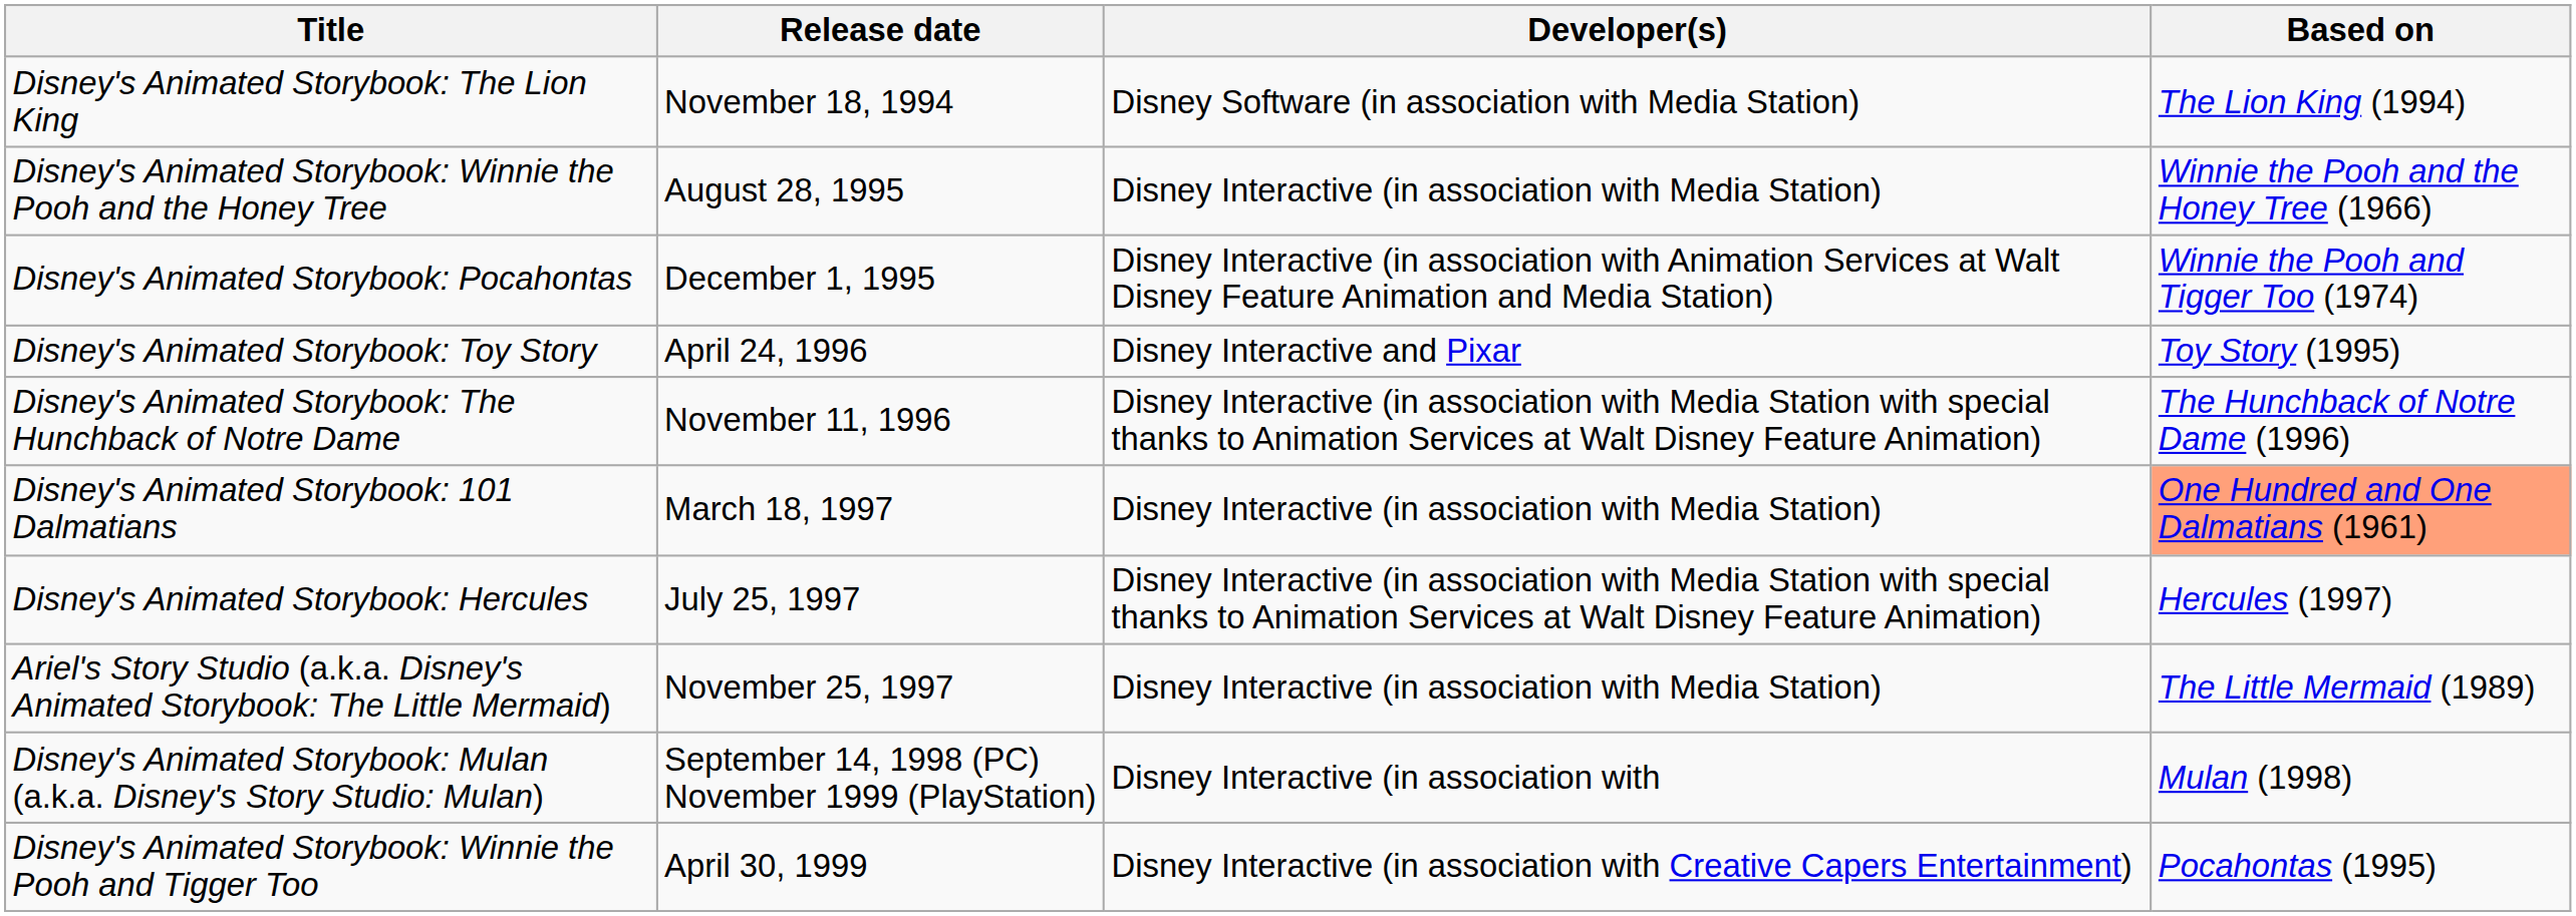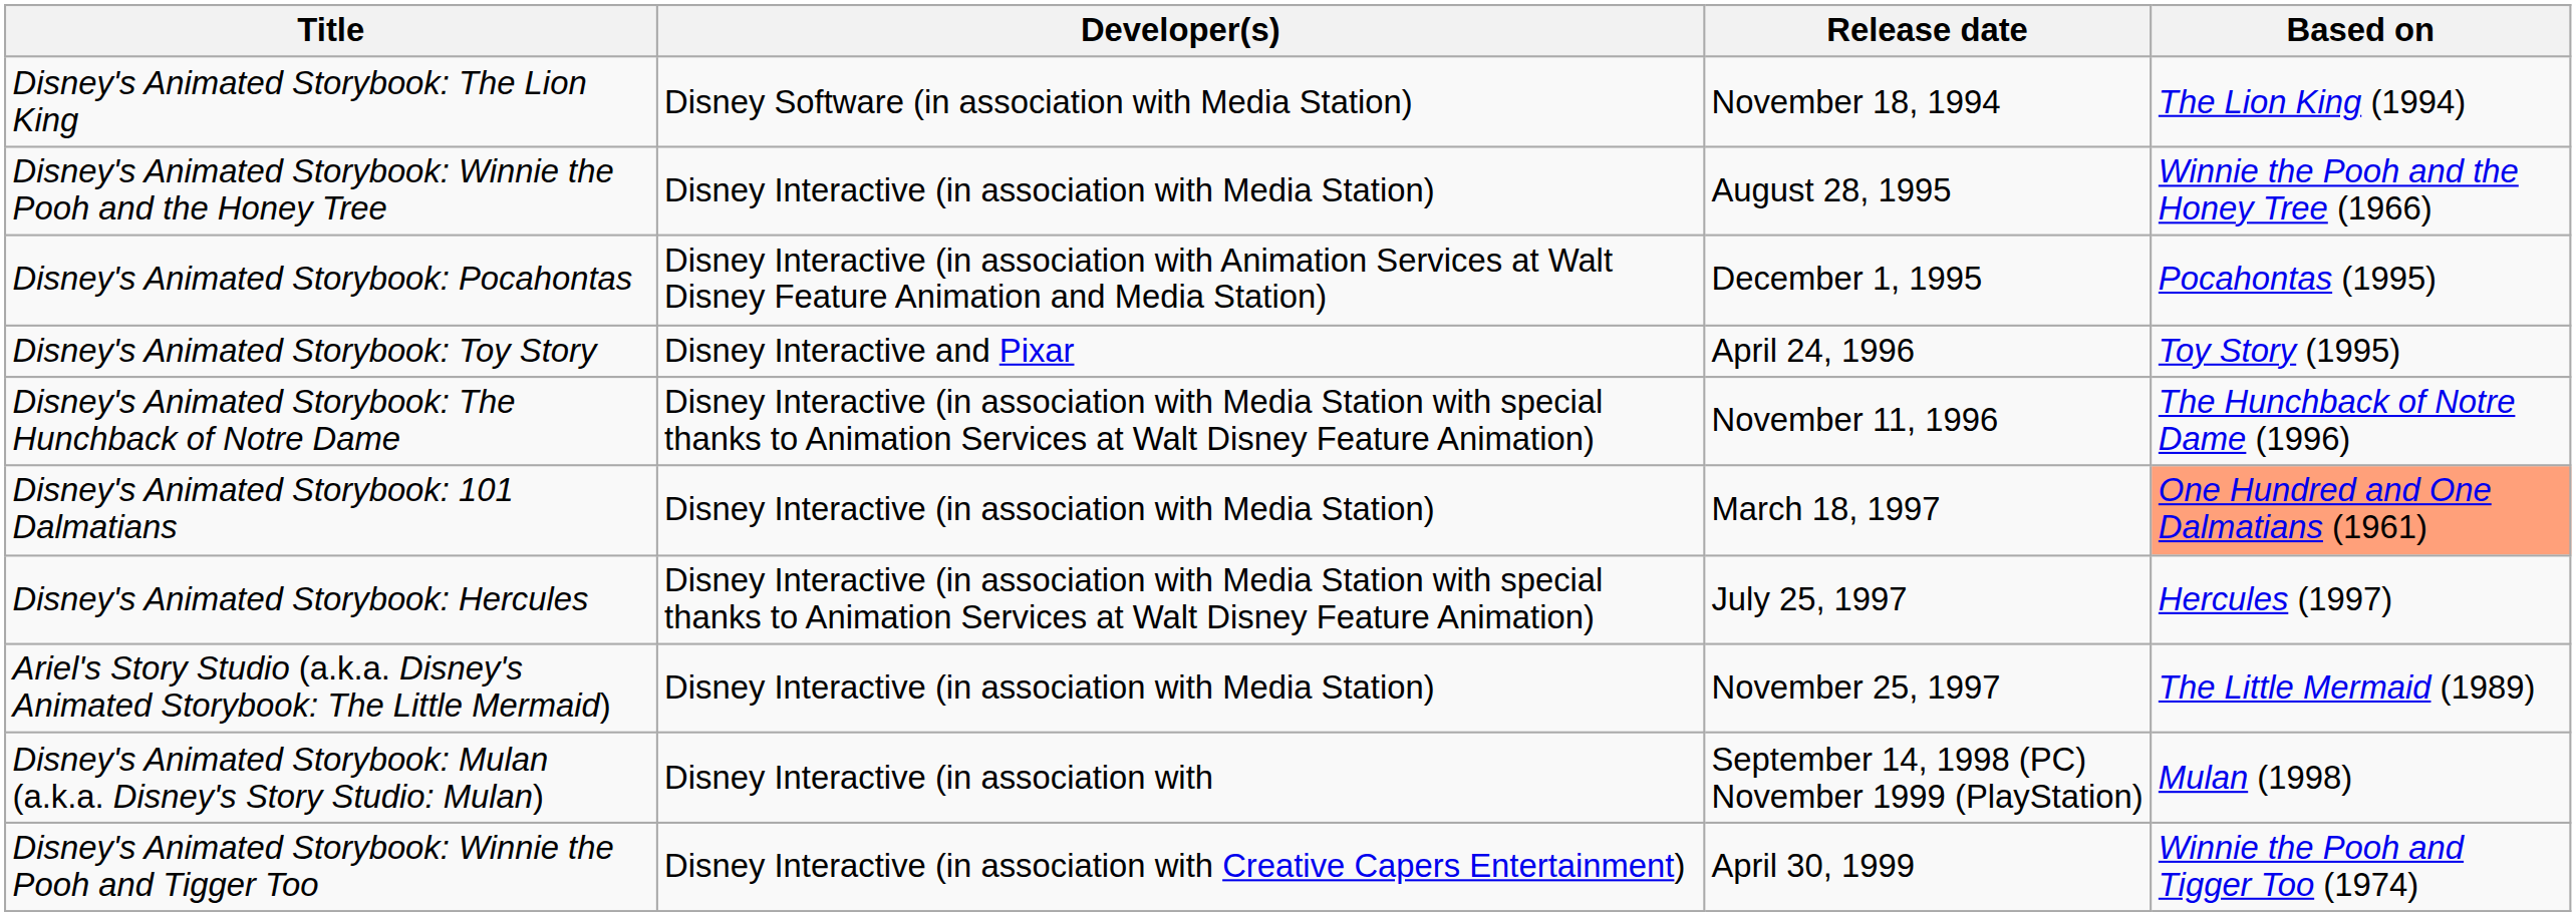columns swapped: Developer(s) <-> Release date
Disney's Animated Storybook: Pocahontas | Based on: Winnie the Pooh and Tigger Too (1974) -> Pocahontas (1995)
Disney's Animated Storybook: Winnie the Pooh and Tigger Too | Based on: Pocahontas (1995) -> Winnie the Pooh and Tigger Too (1974)
